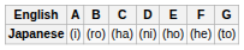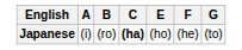- column: D | (ni)
Japanese | C: normal -> bold
